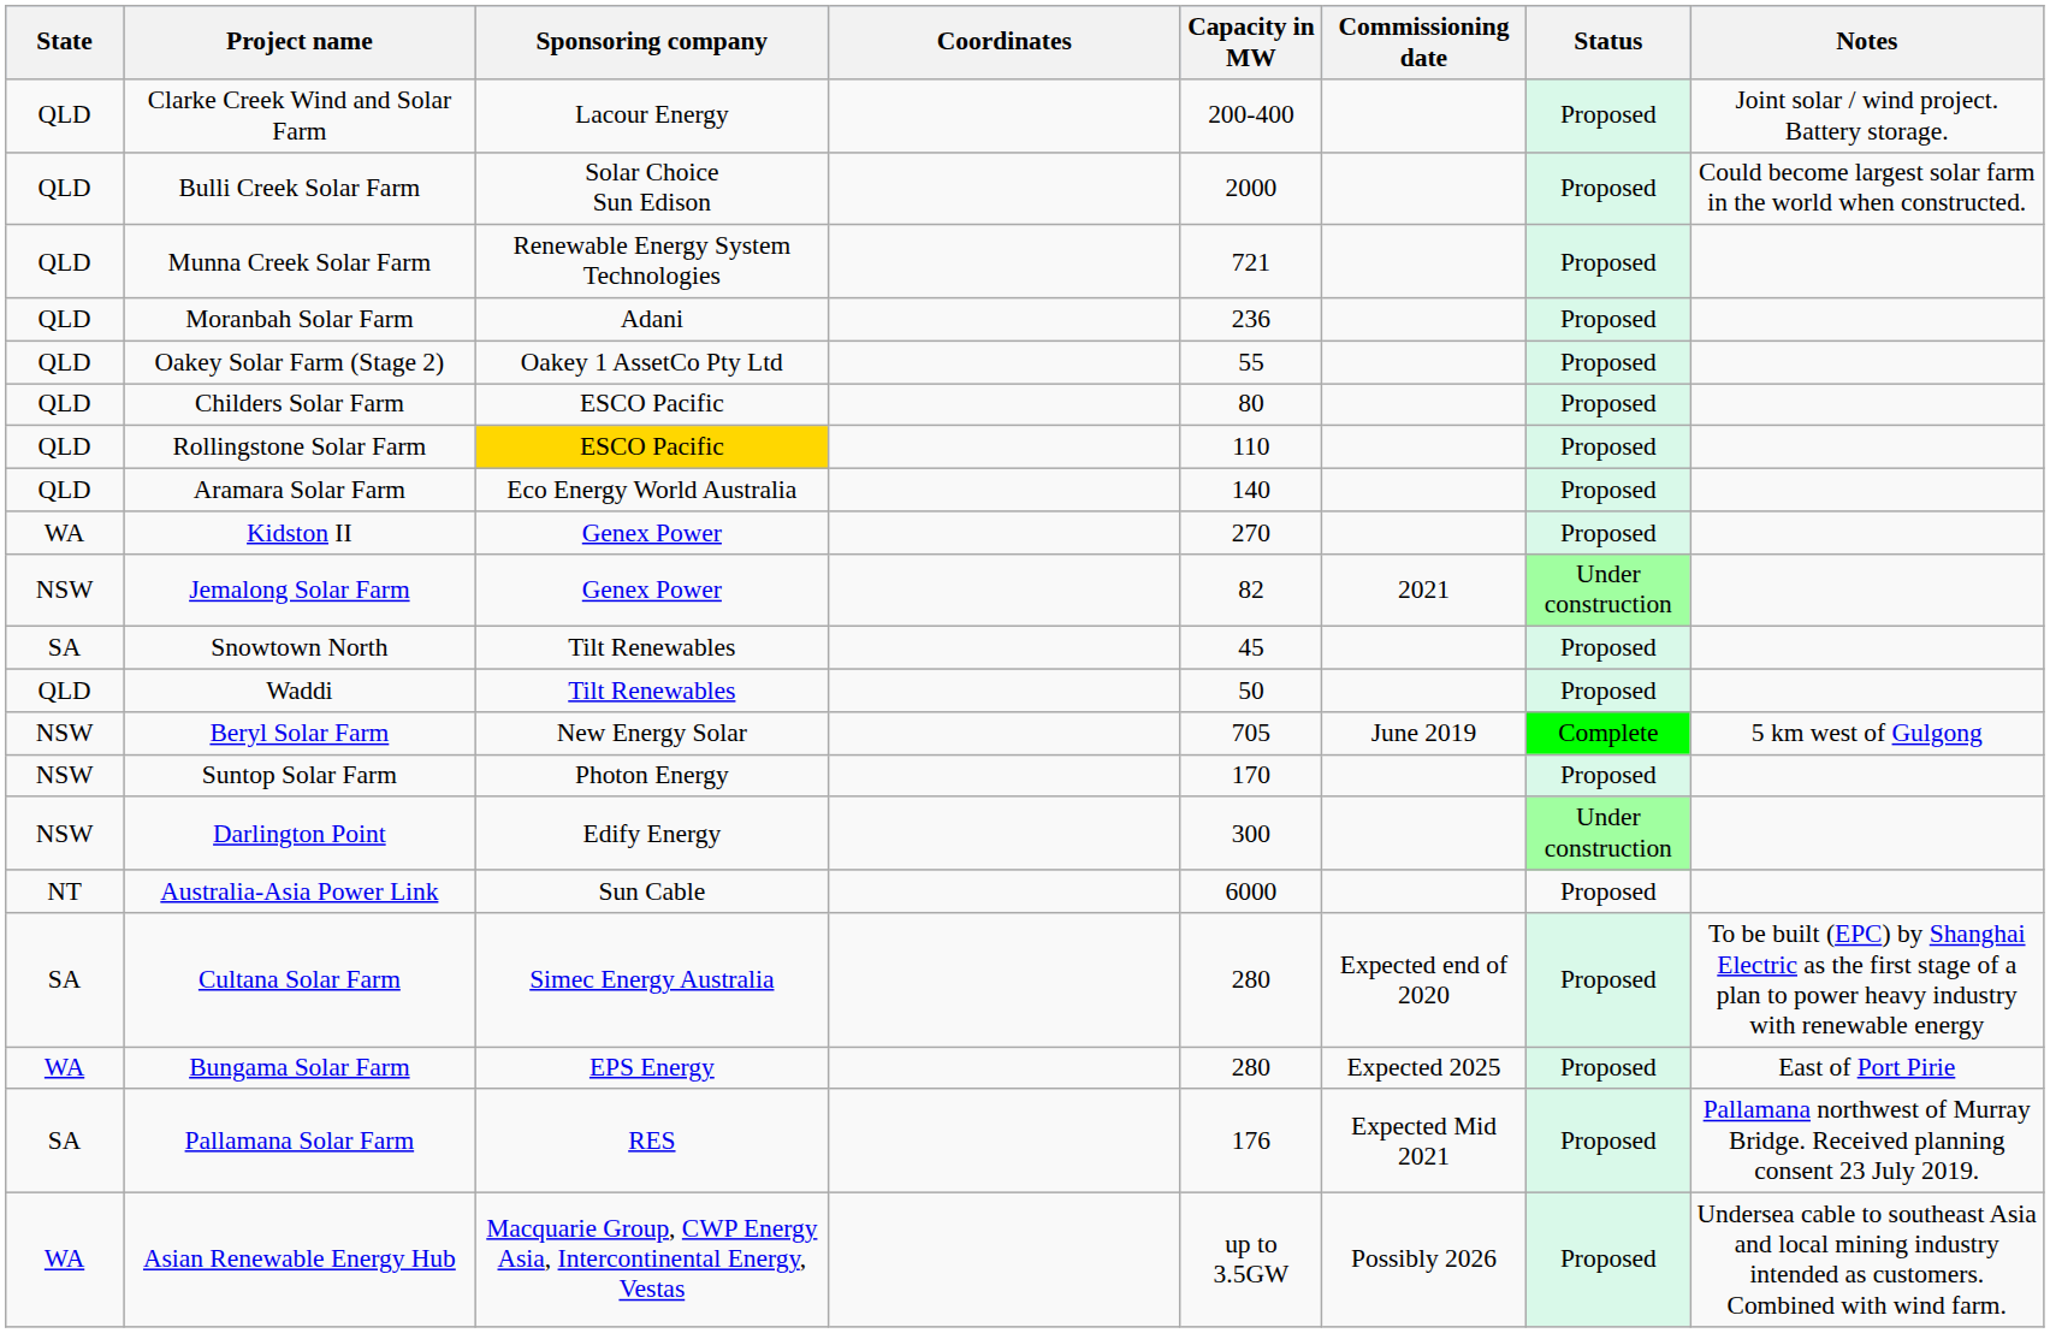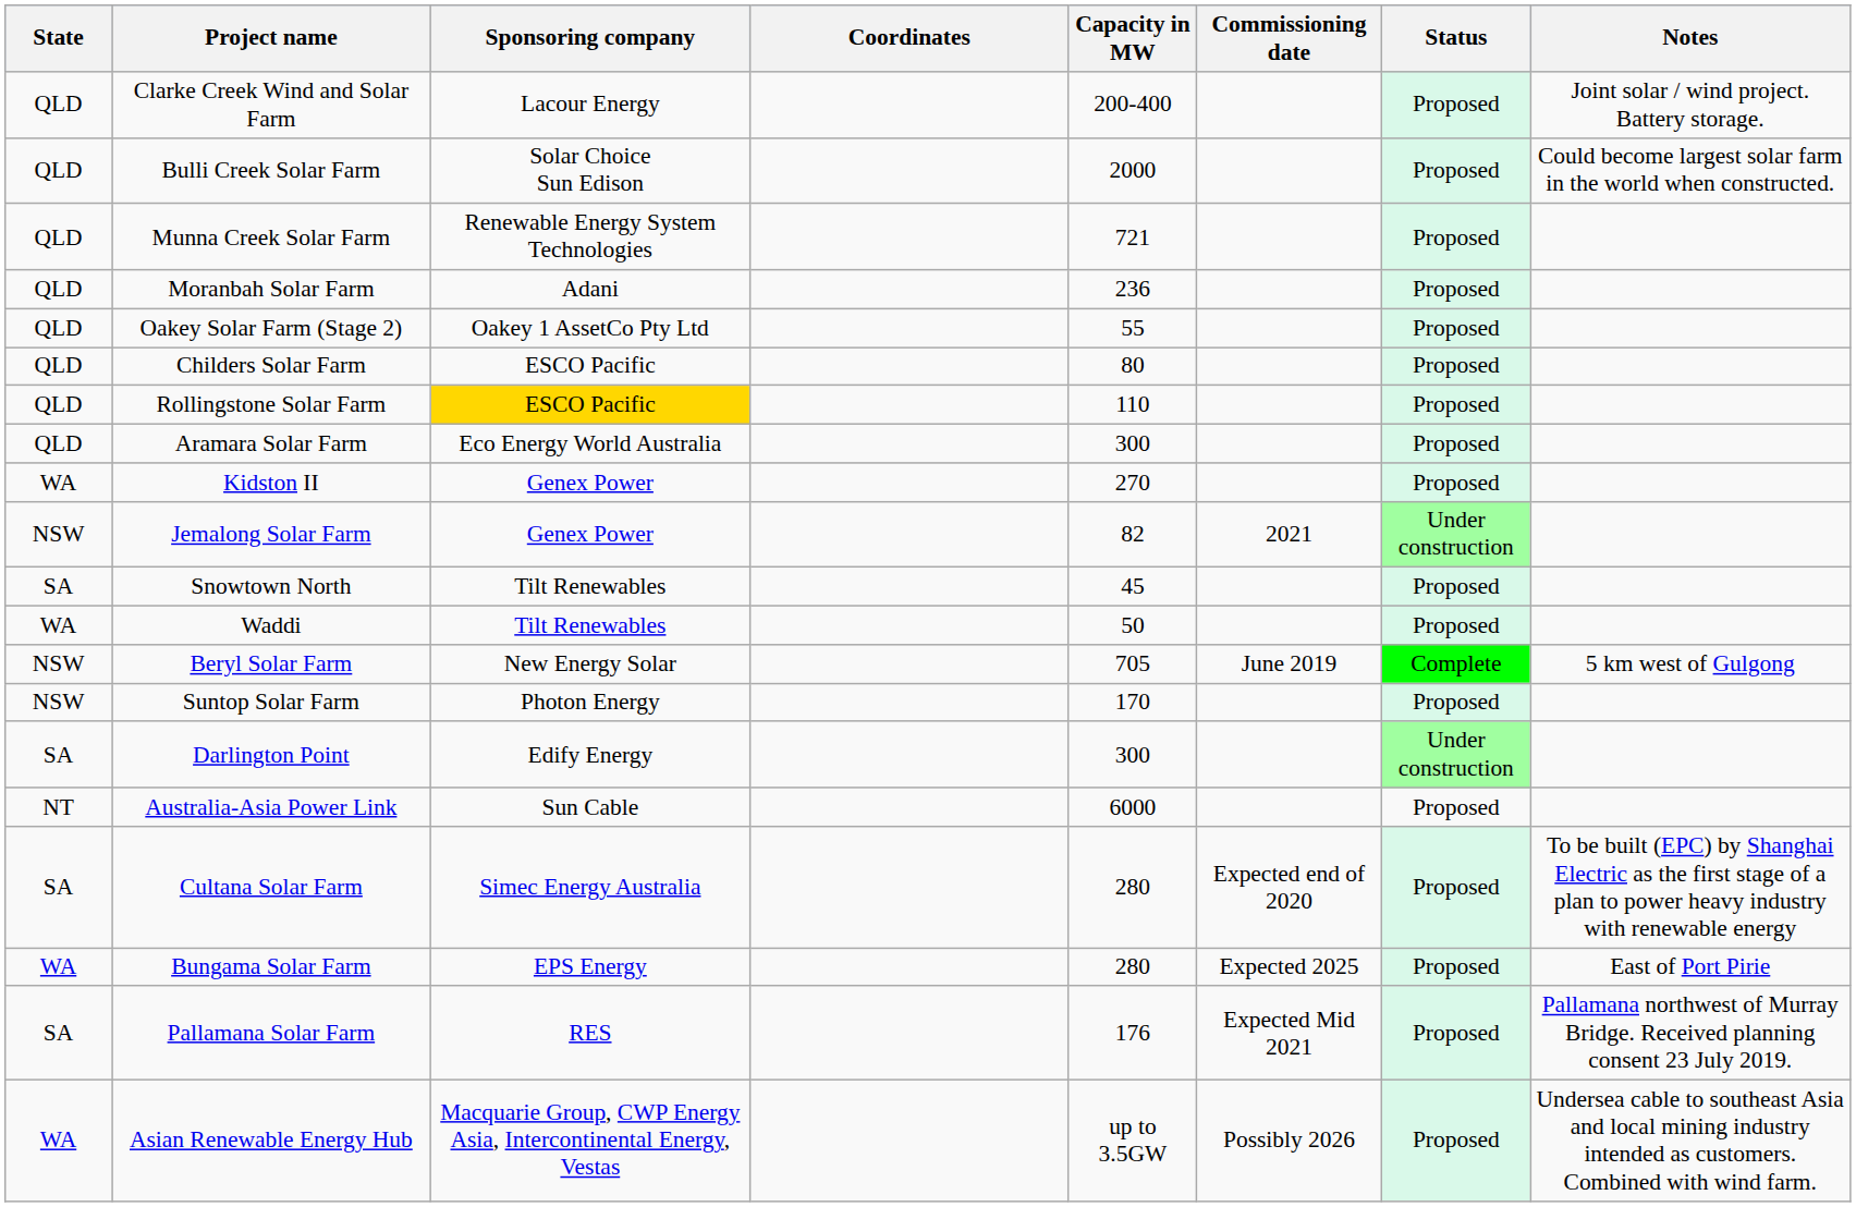Aramara Solar Farm | Capacity in MW: 140 -> 300
Waddi | State: QLD -> WA
Darlington Point | State: NSW -> SA
